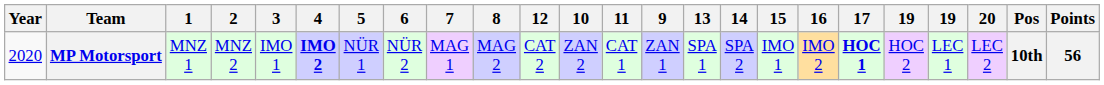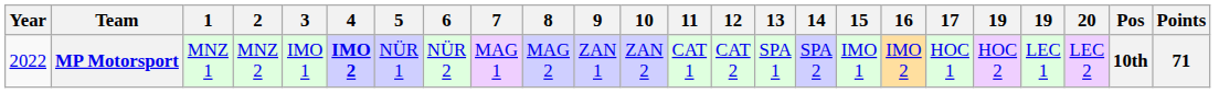columns swapped: 9 <-> 12
MP Motorsport | Year: 2020 -> 2022
MP Motorsport | 17: bold -> normal
MP Motorsport | Points: 56 -> 71
